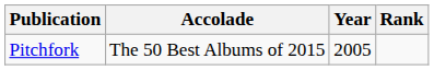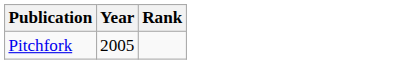- column: Accolade | The 50 Best Albums of 2015
